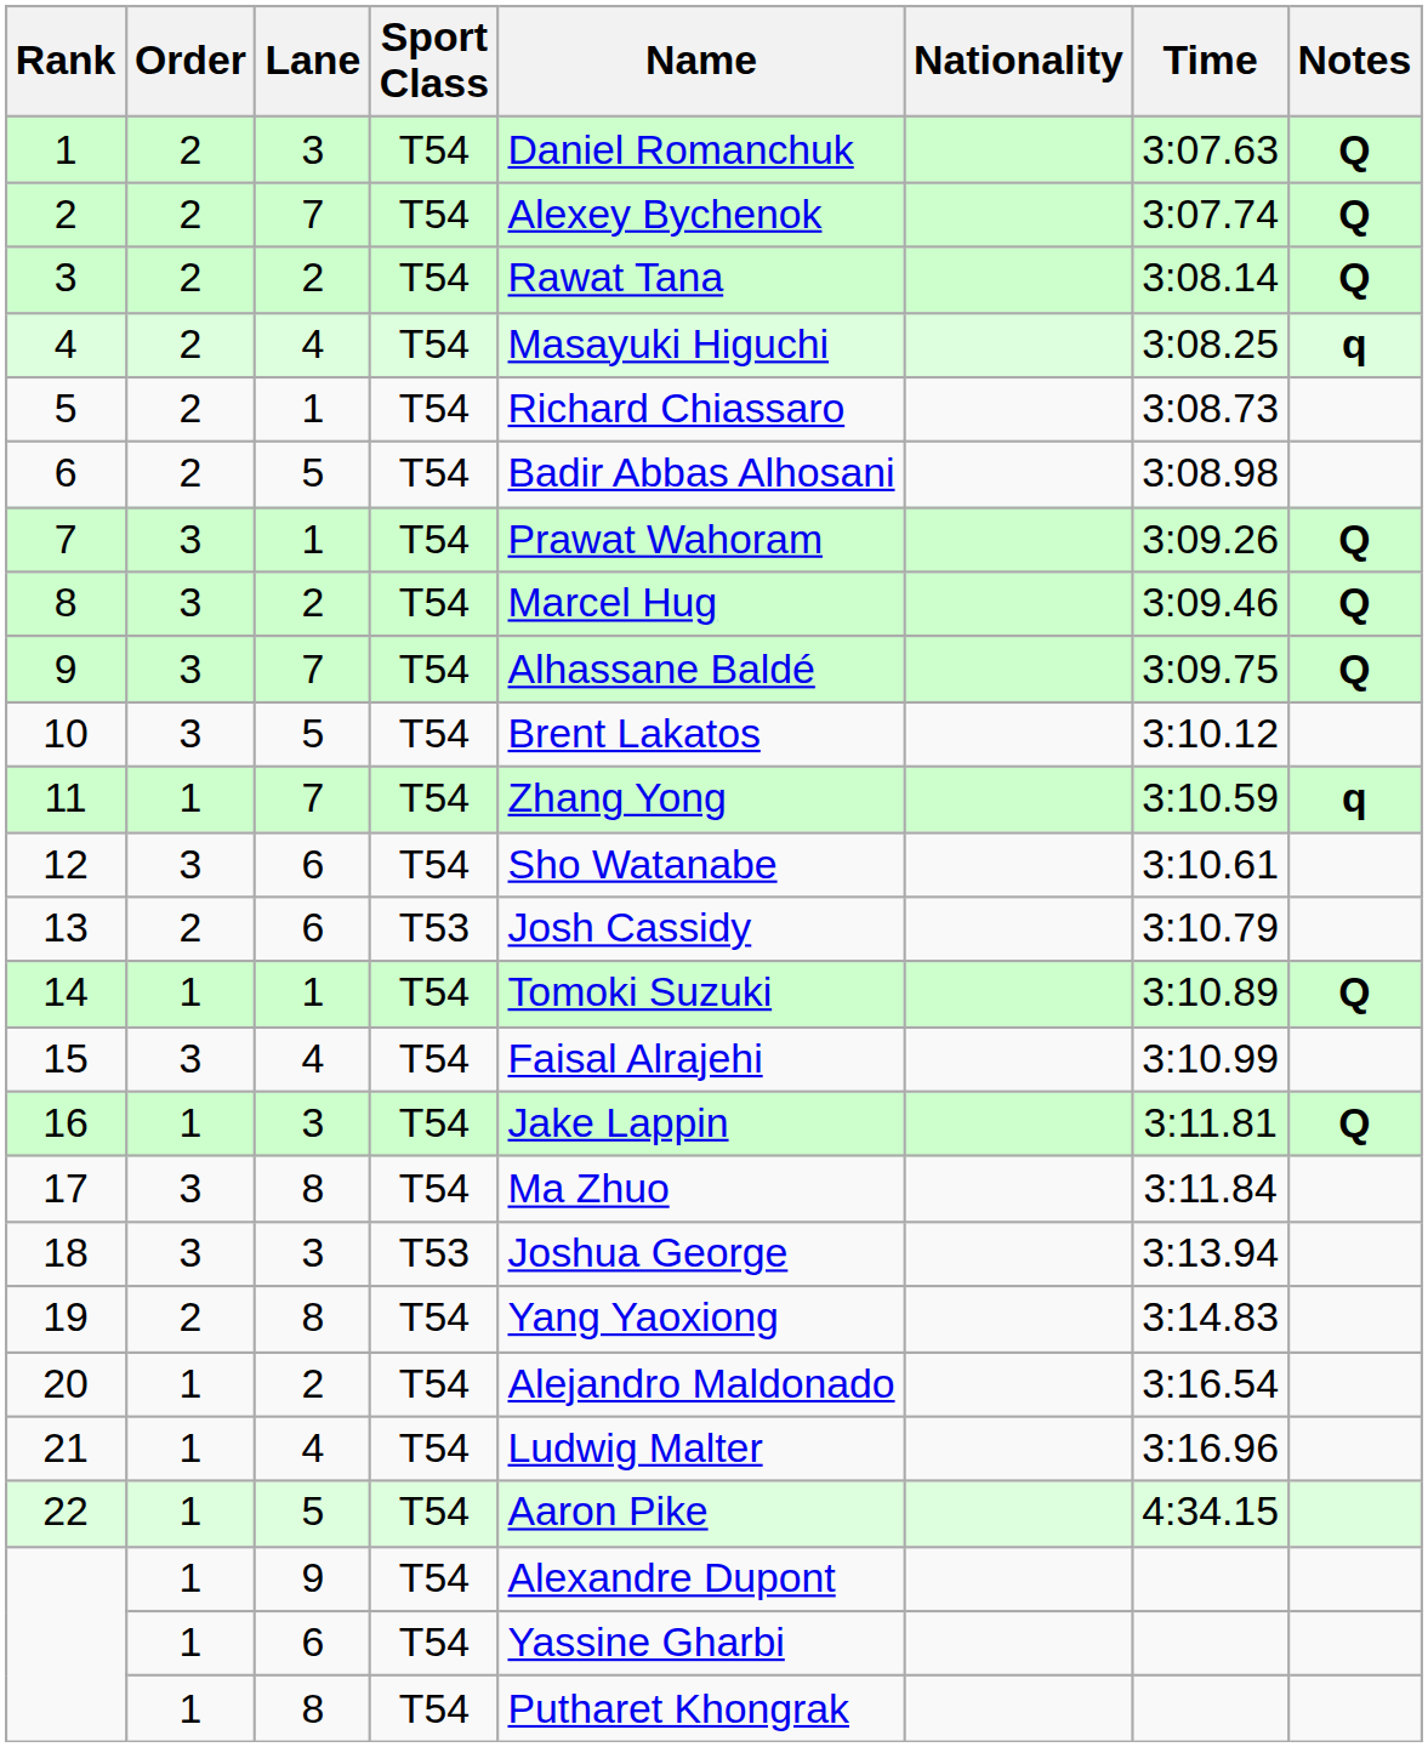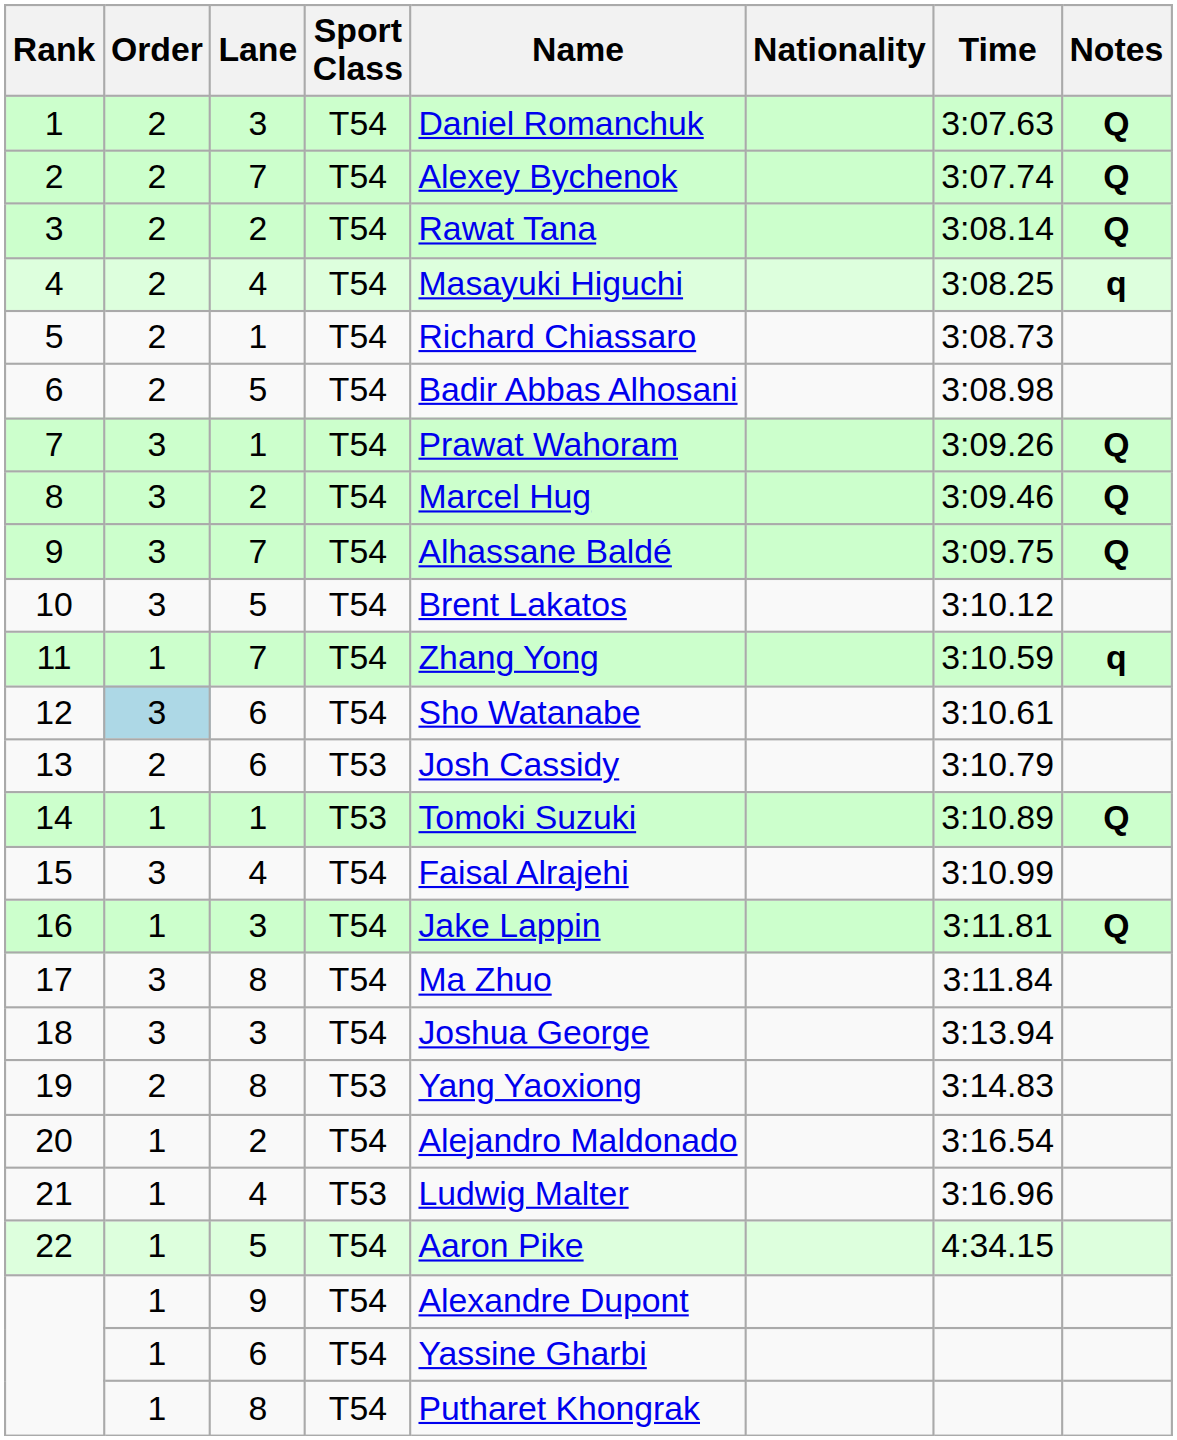12 | Order: no background -> lightblue background
14 | Sport Class: T54 -> T53
18 | Sport Class: T53 -> T54
19 | Sport Class: T54 -> T53
21 | Sport Class: T54 -> T53
